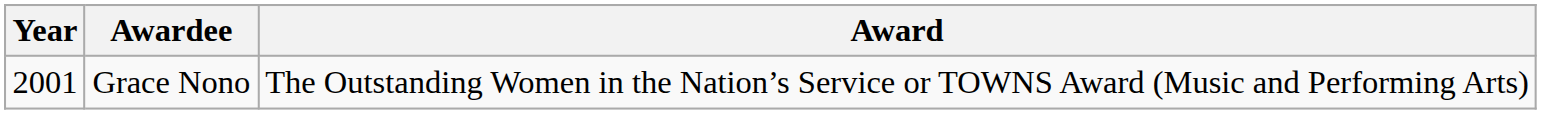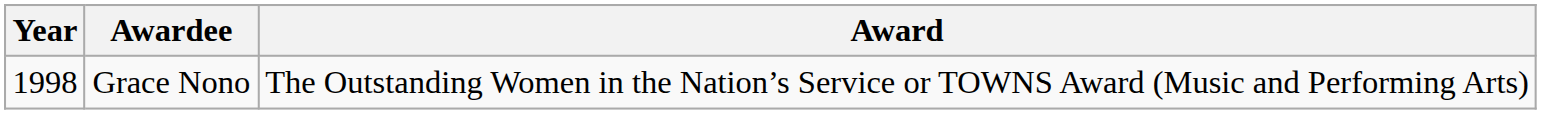Grace Nono | Year: 2001 -> 1998
